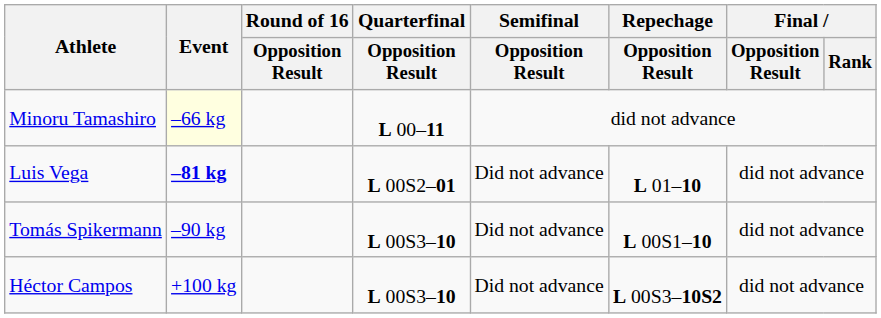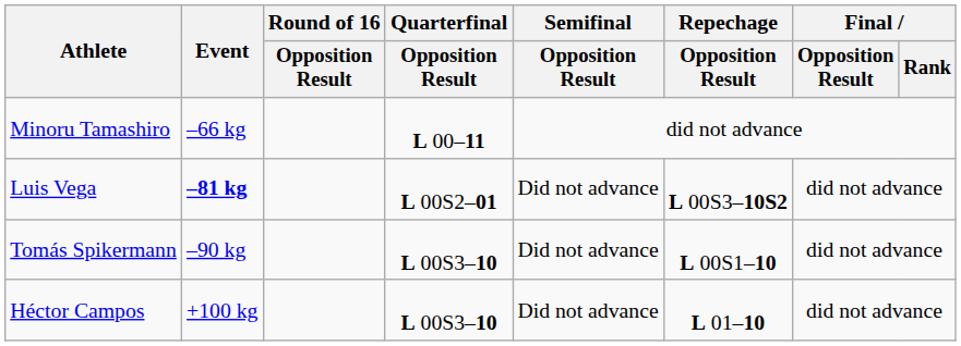Minoru Tamashiro | Event: lightyellow background -> no background
Luis Vega | Repechage / Opposition Result: L 01–10 -> L 00S3–10S2
Héctor Campos | Repechage / Opposition Result: L 00S3–10S2 -> L 01–10
